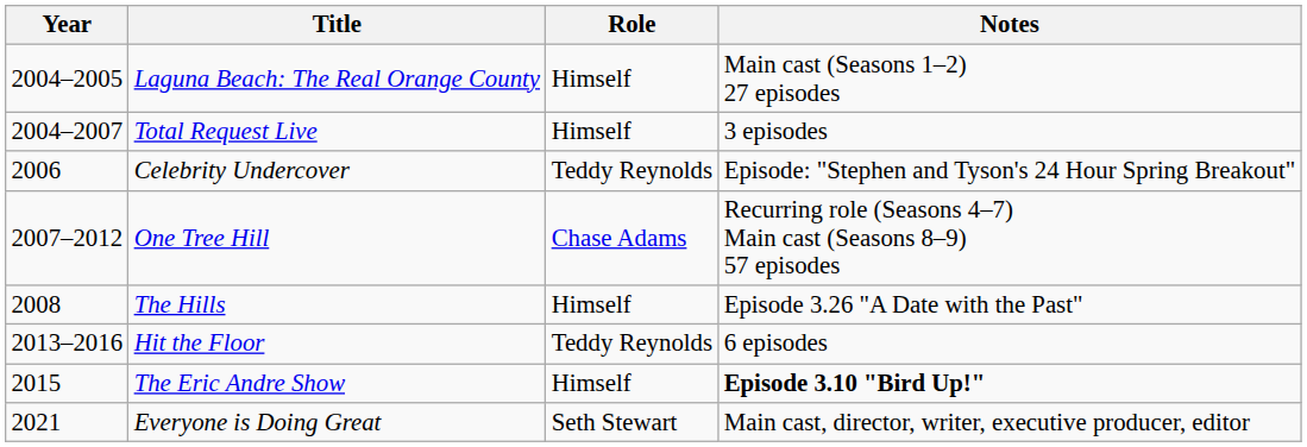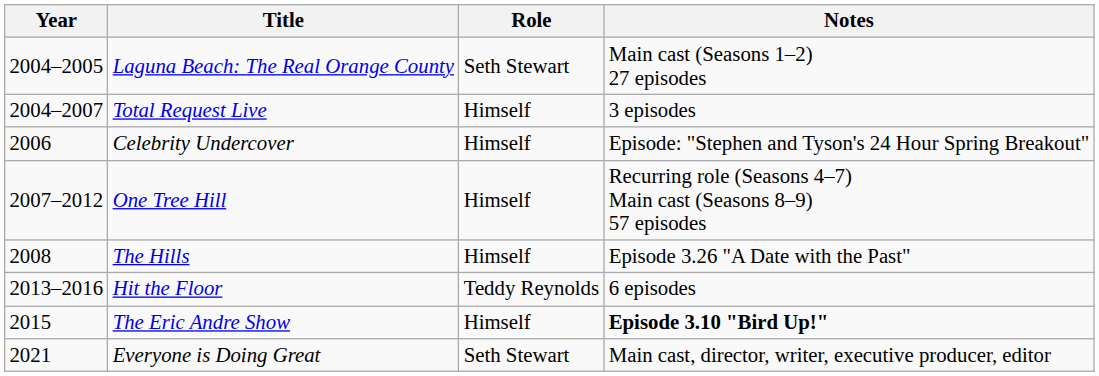Laguna Beach: The Real Orange County | Role: Himself -> Seth Stewart
Celebrity Undercover | Role: Teddy Reynolds -> Himself
One Tree Hill | Role: Chase Adams -> Himself
